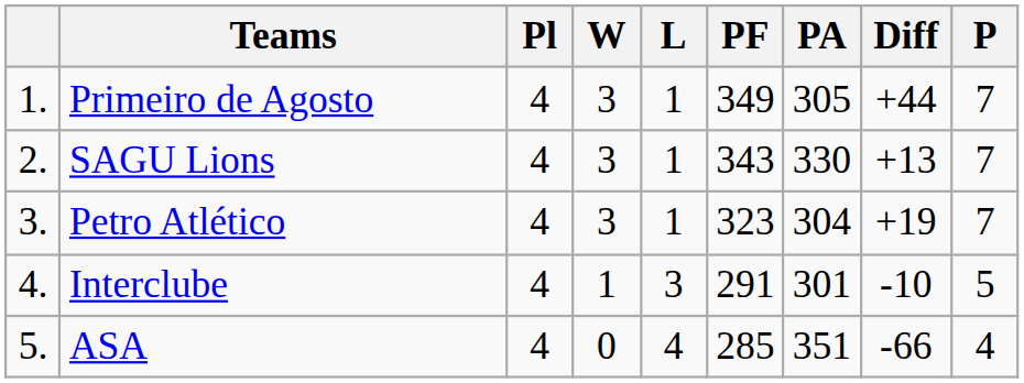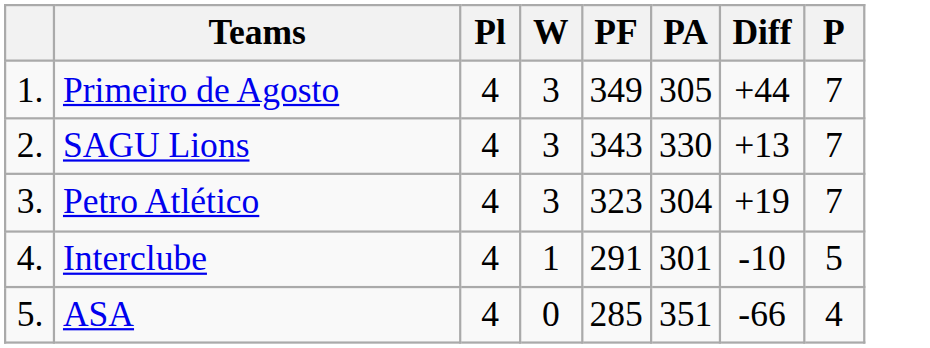- column: L | 1 | 1 | 1 | 3 | 4
